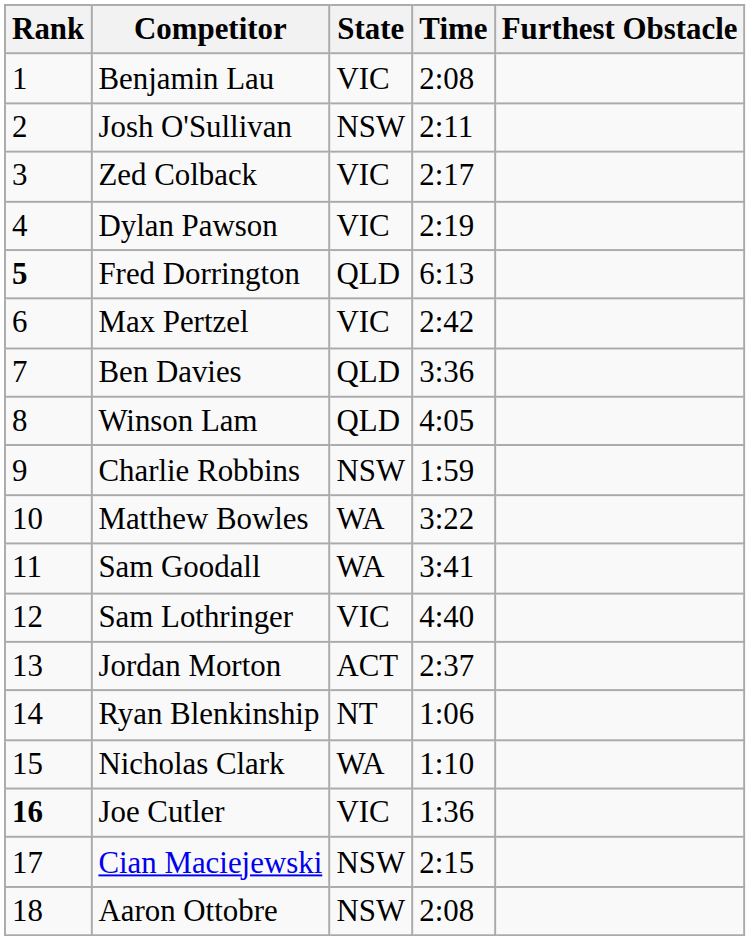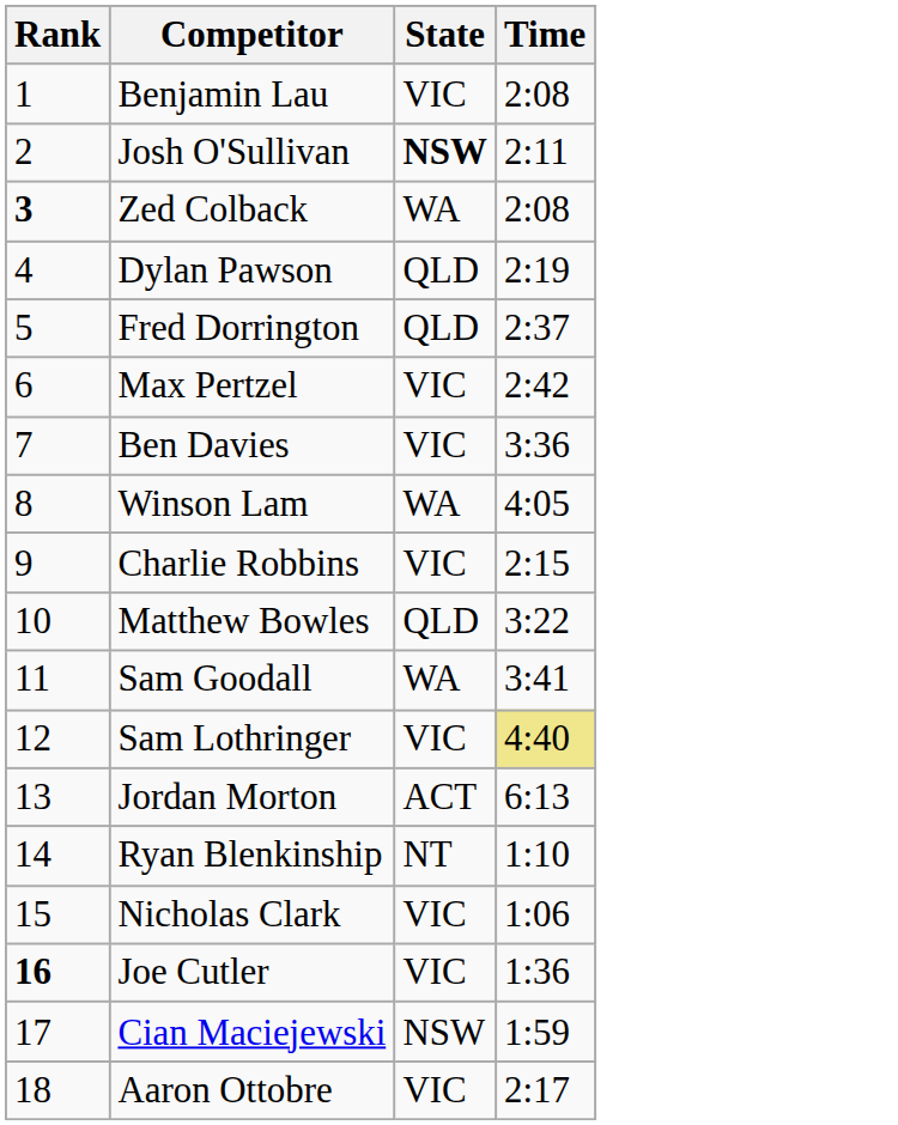- column: Furthest Obstacle
Josh O'Sullivan | State: normal -> bold
Zed Colback | Rank: normal -> bold
Zed Colback | State: VIC -> WA
Zed Colback | Time: 2:17 -> 2:08
Dylan Pawson | State: VIC -> QLD
Fred Dorrington | Rank: bold -> normal
Fred Dorrington | Time: 6:13 -> 2:37
Ben Davies | State: QLD -> VIC
Winson Lam | State: QLD -> WA
Charlie Robbins | State: NSW -> VIC
Charlie Robbins | Time: 1:59 -> 2:15
Matthew Bowles | State: WA -> QLD
Sam Lothringer | Time: no background -> khaki background
Jordan Morton | Time: 2:37 -> 6:13
Ryan Blenkinship | Time: 1:06 -> 1:10
Nicholas Clark | State: WA -> VIC
Nicholas Clark | Time: 1:10 -> 1:06
Cian Maciejewski | Time: 2:15 -> 1:59
Aaron Ottobre | State: NSW -> VIC
Aaron Ottobre | Time: 2:08 -> 2:17
